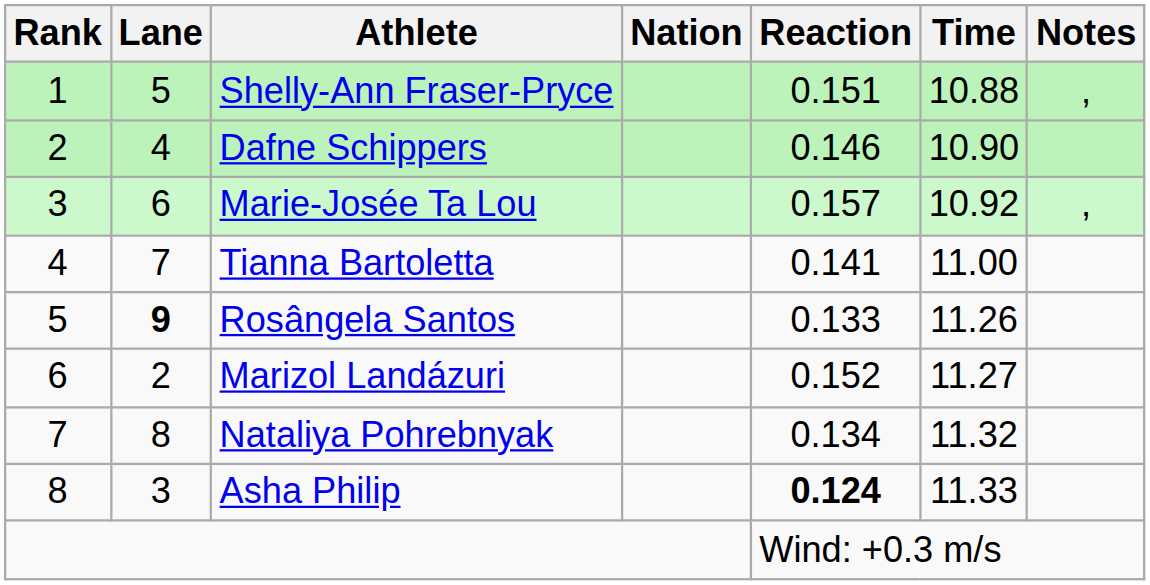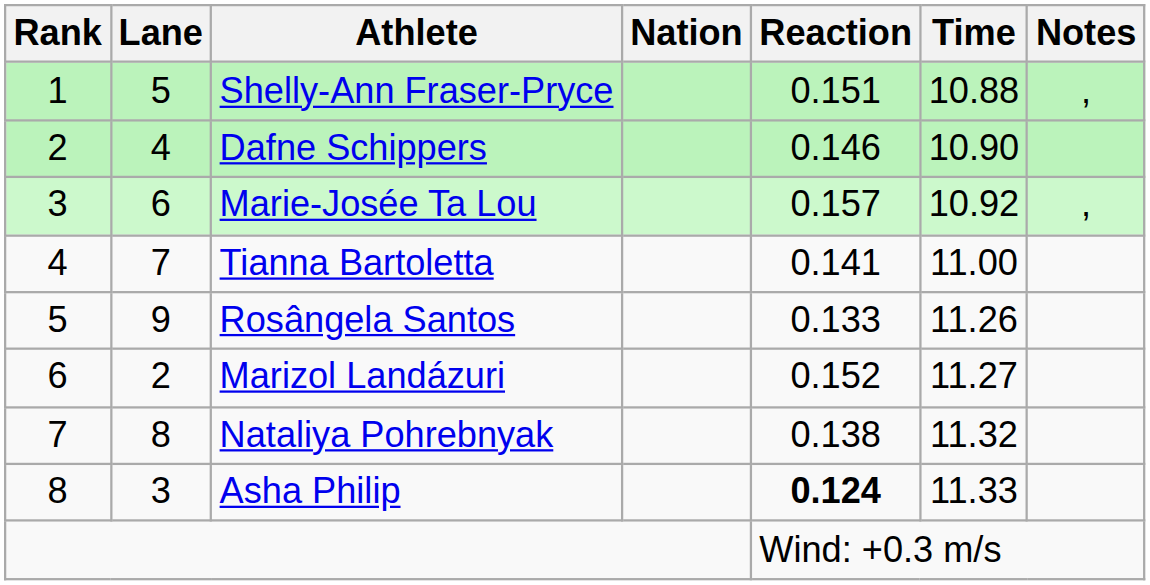Rosângela Santos | Lane: bold -> normal
Nataliya Pohrebnyak | Reaction: 0.134 -> 0.138
